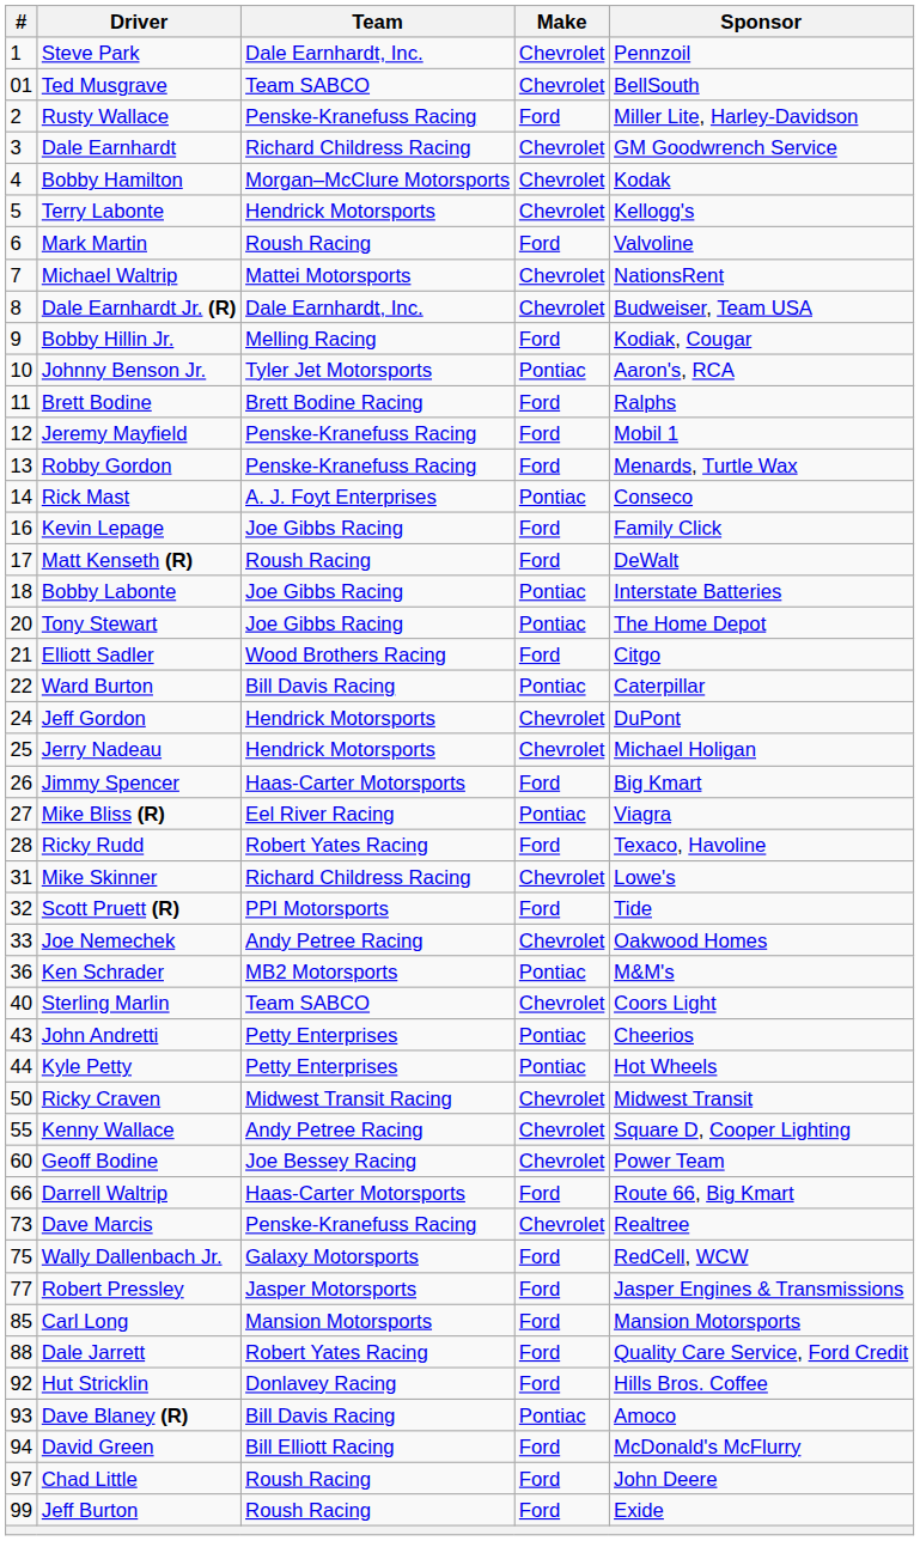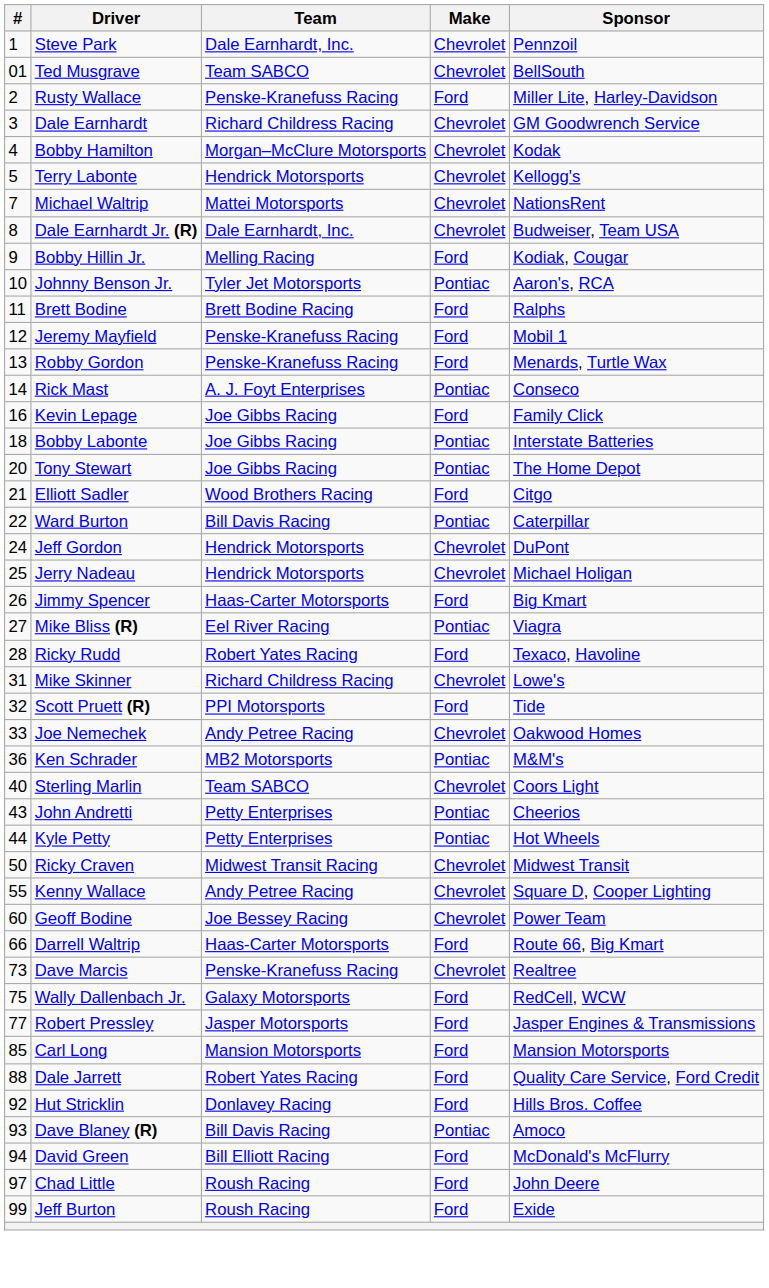- row: 6 | Mark Martin | Roush Racing | Ford | Valvoline
- row: 17 | Matt Kenseth (R) | Roush Racing | Ford | DeWalt
